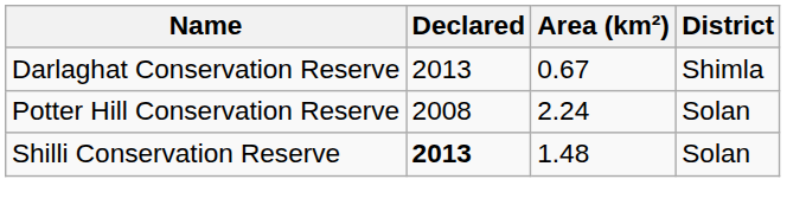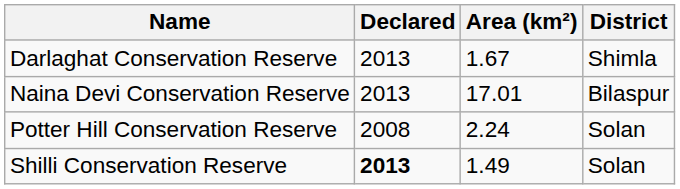Darlaghat Conservation Reserve | Area (km²): 0.67 -> 1.67
+ row: Naina Devi Conservation Reserve | 2013 | 17.01 | Bilaspur
Shilli Conservation Reserve | Area (km²): 1.48 -> 1.49
